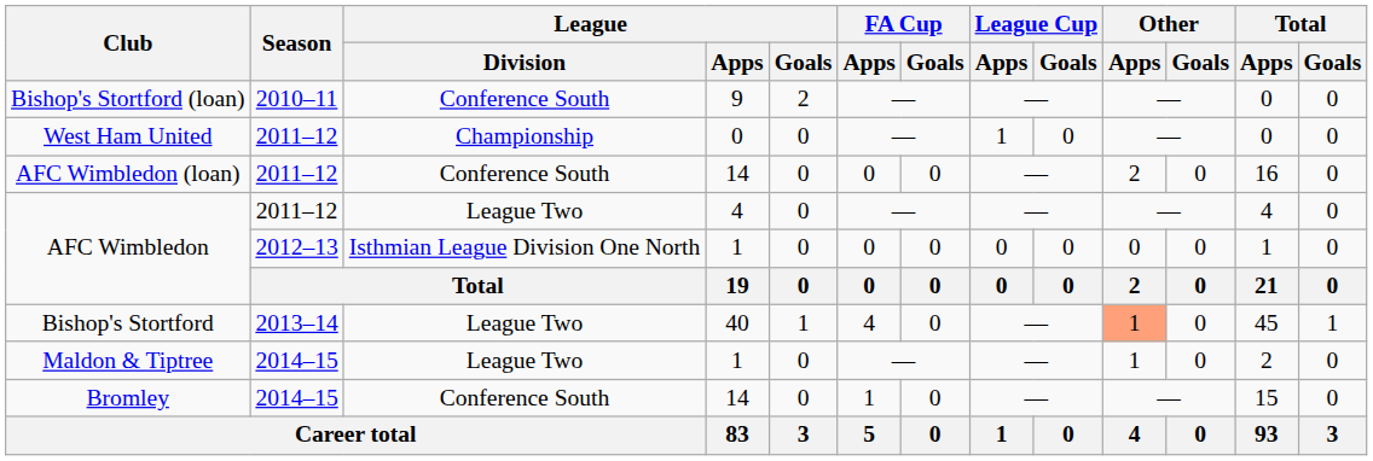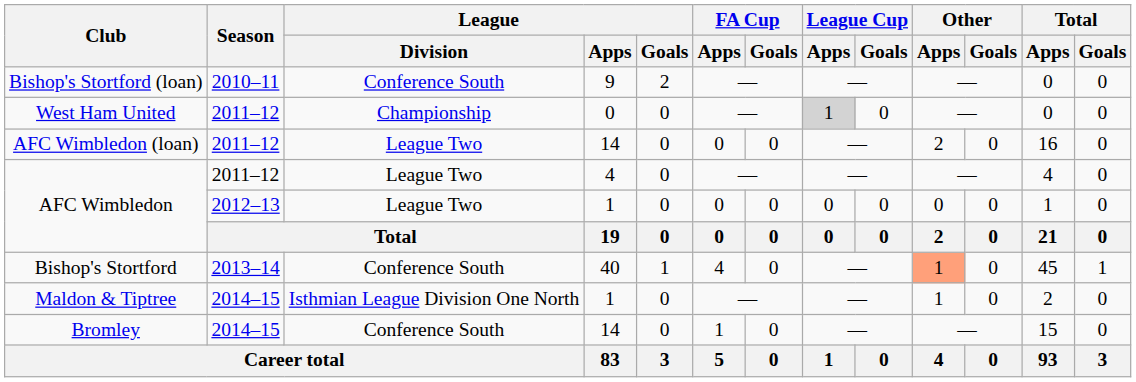West Ham United | League Cup / Apps: no background -> lightgrey background
AFC Wimbledon (loan) | League / Division: Conference South -> League Two
AFC Wimbledon / 1 | League / Division: Isthmian League Division One North -> League Two
Bishop's Stortford | League / Division: League Two -> Conference South
Maldon & Tiptree | League / Division: League Two -> Isthmian League Division One North
